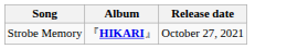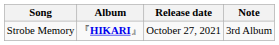+ column: Note | 3rd Album
